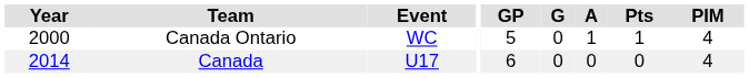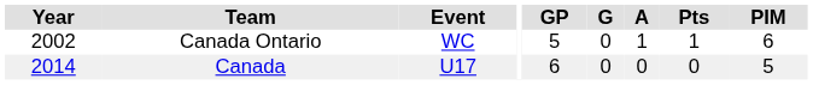Canada Ontario | Year: 2000 -> 2002
Canada Ontario | PIM: 4 -> 6
Canada | PIM: 4 -> 5
